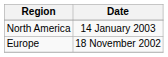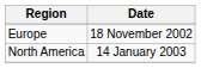rows swapped: Europe <-> North America
